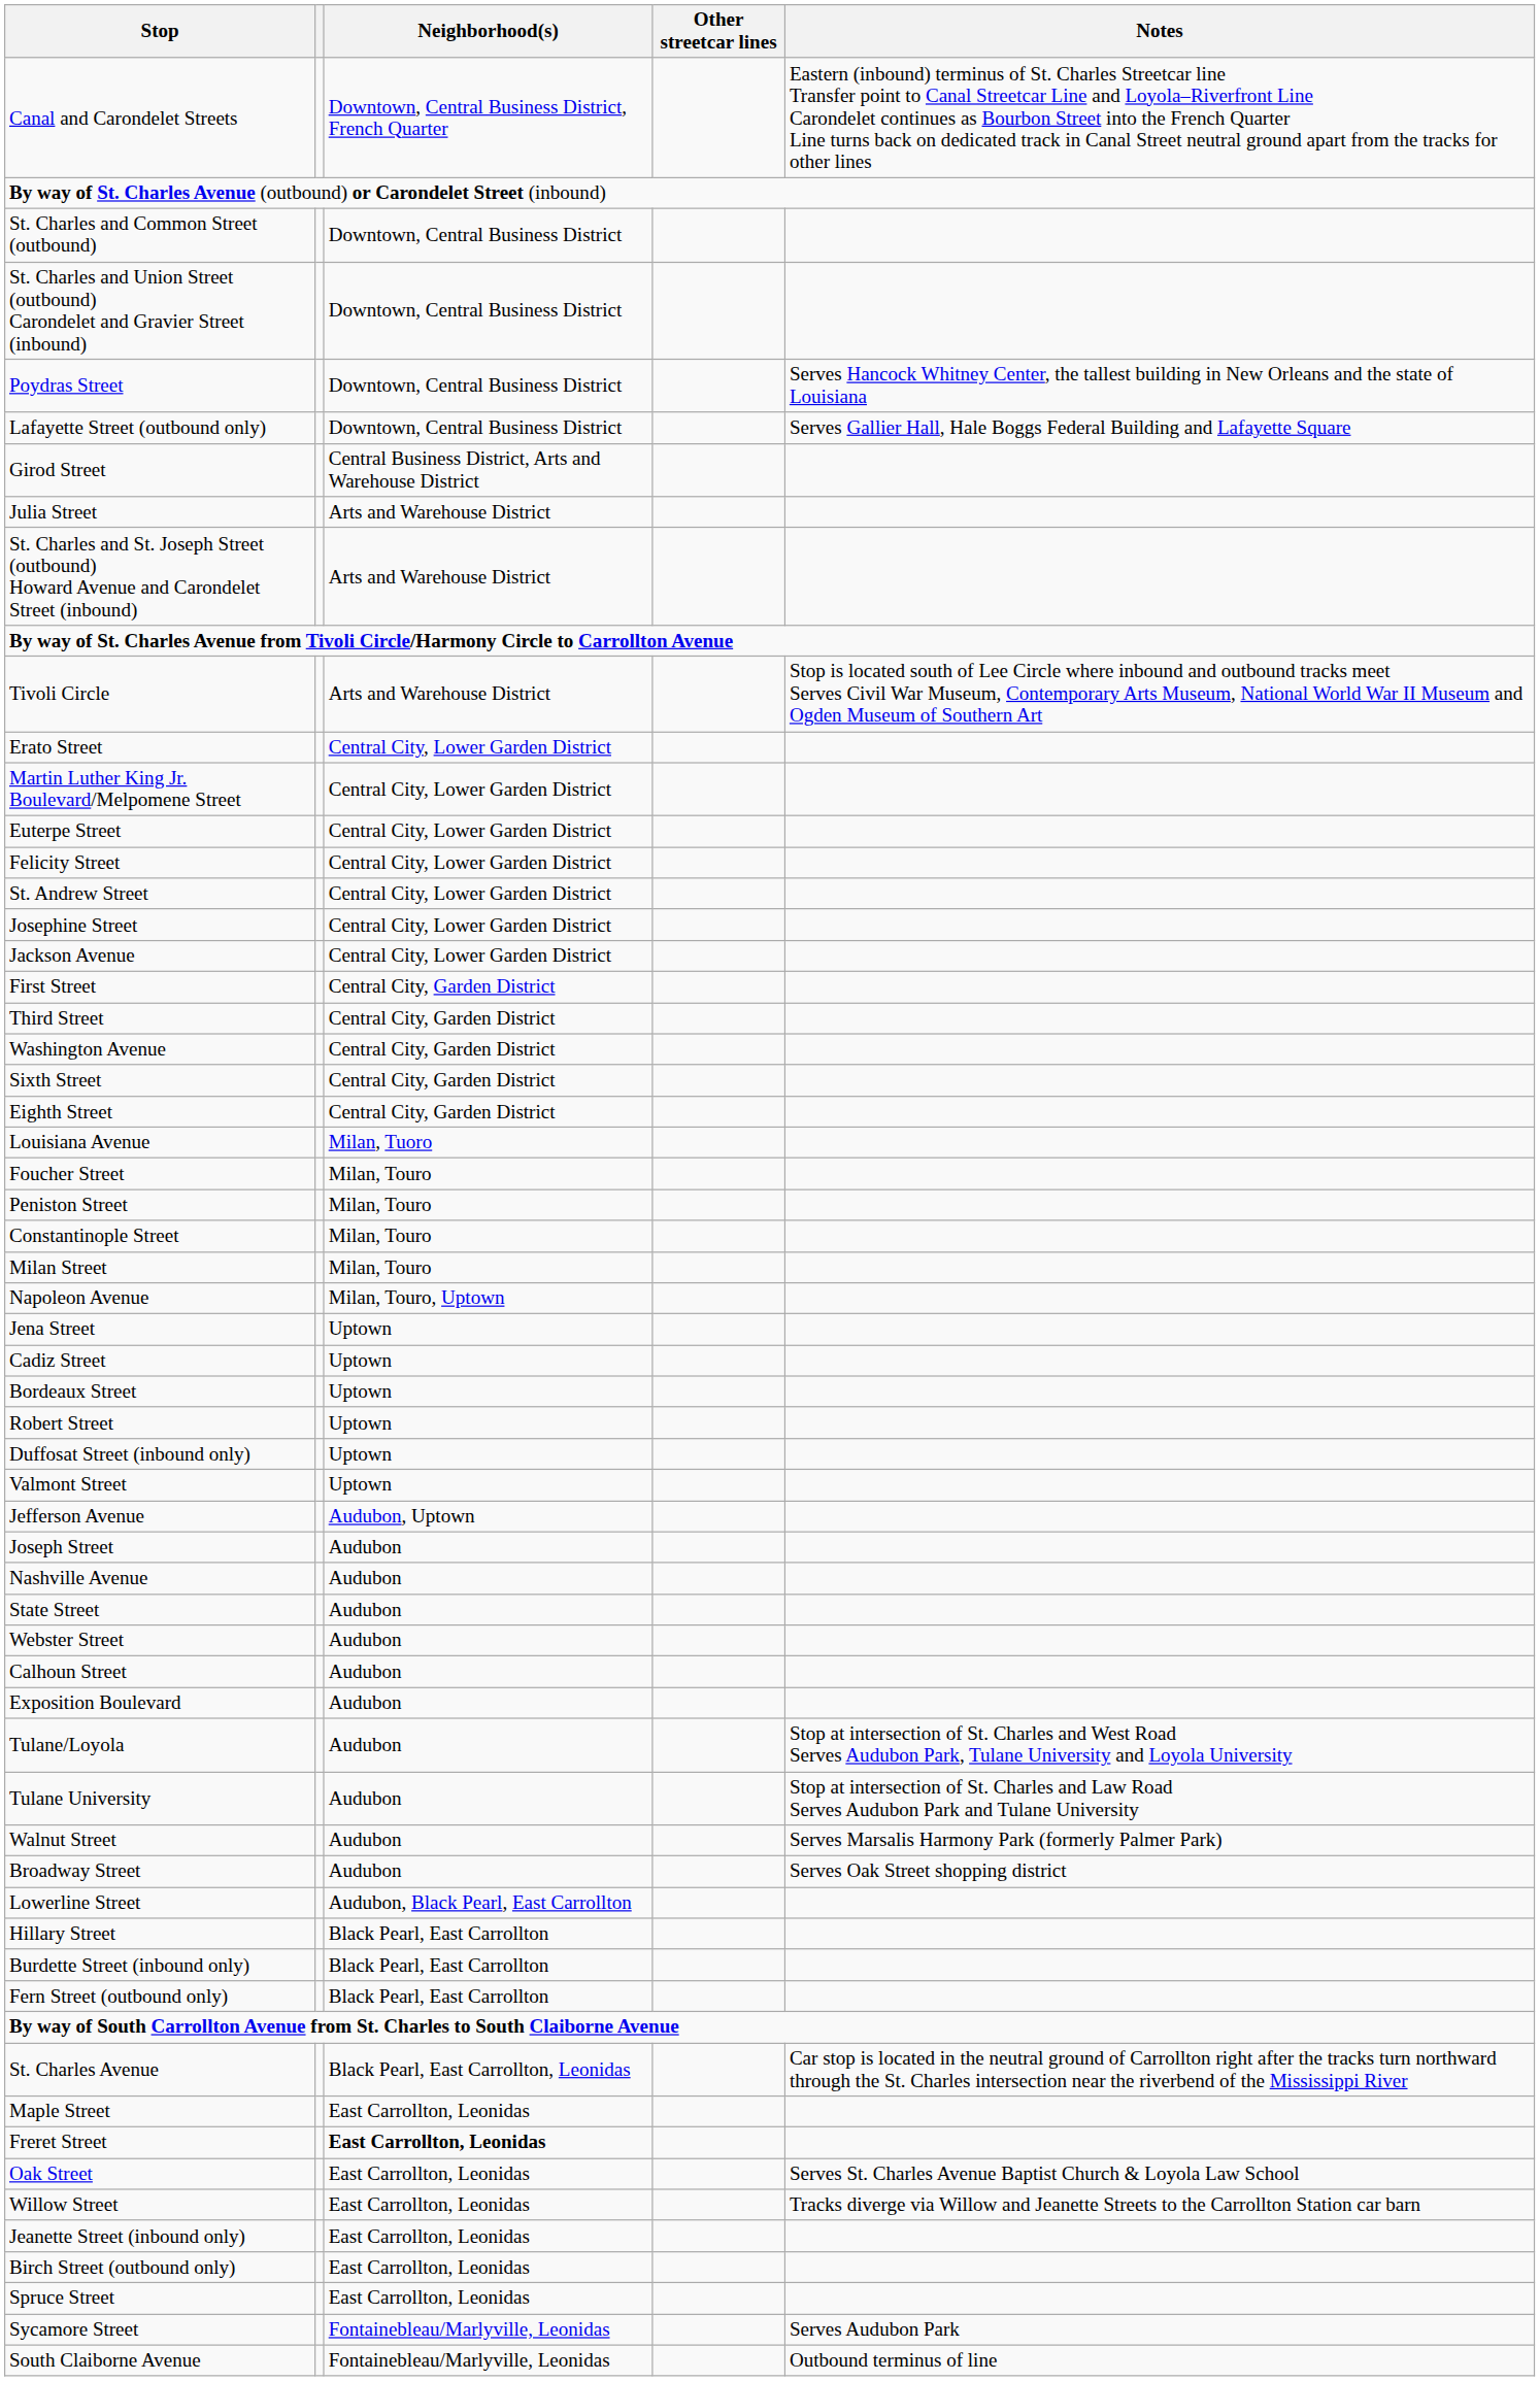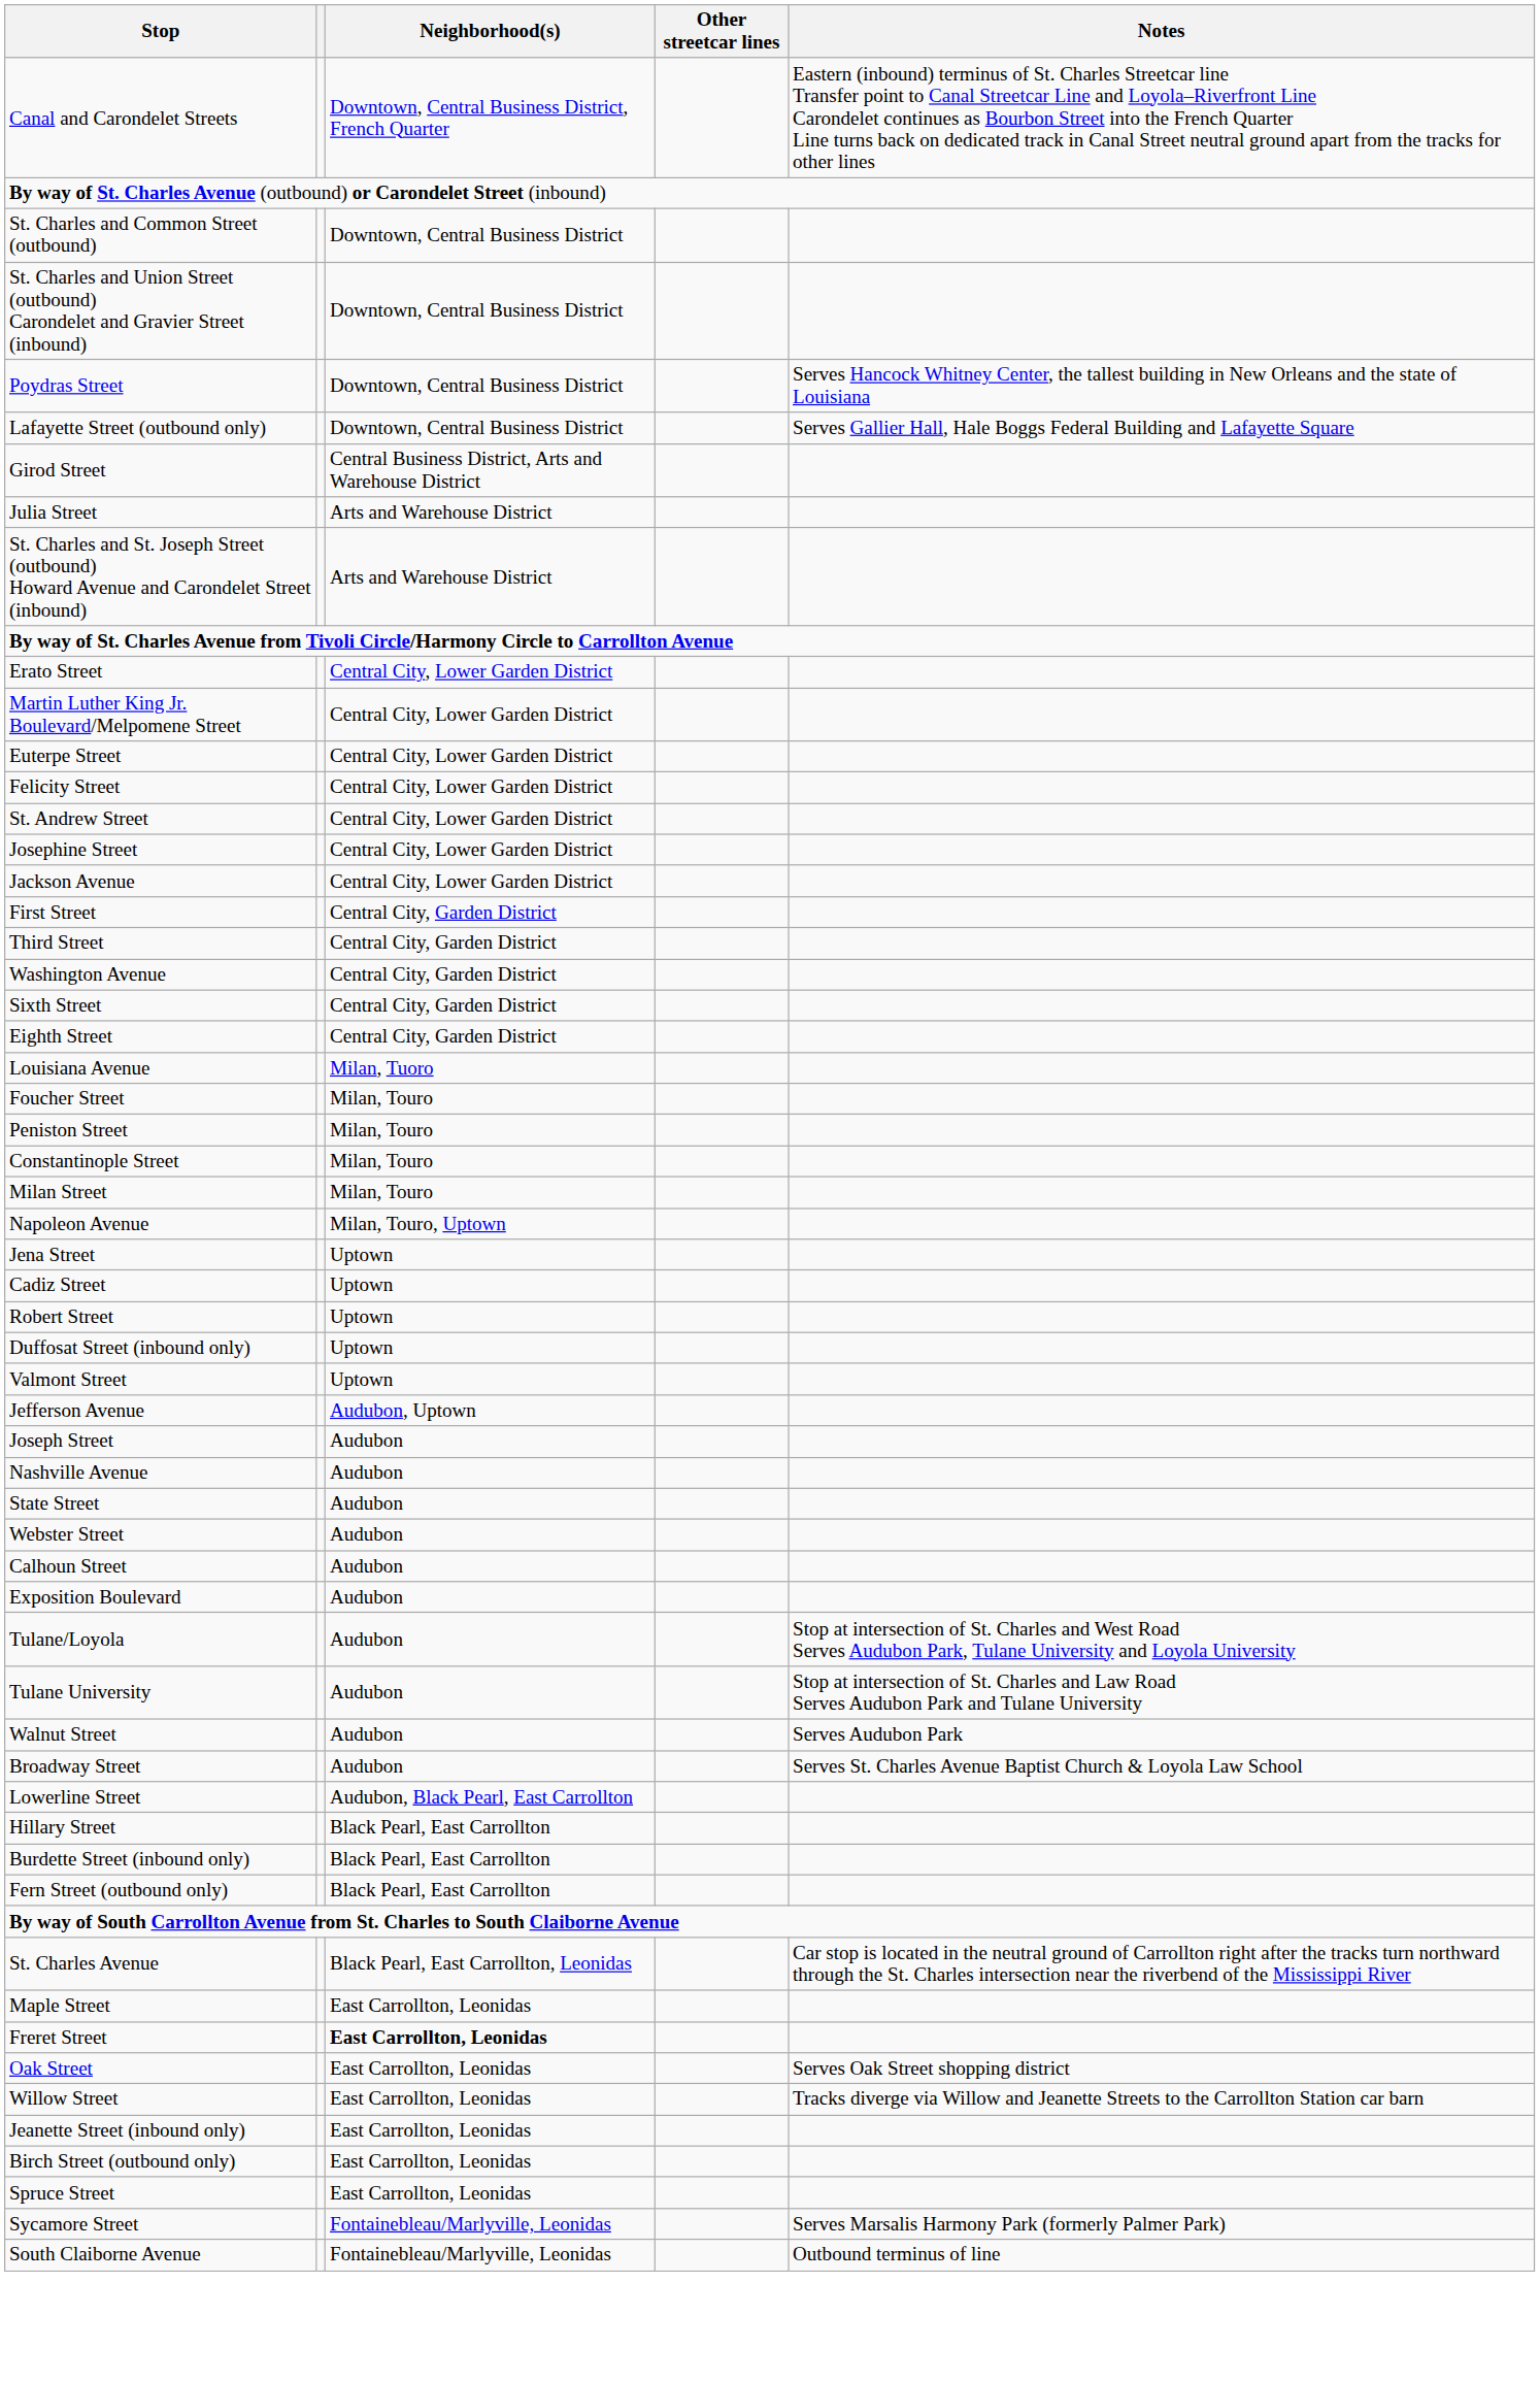- row: Tivoli Circle | Arts and Warehouse District | Stop is located south of Lee Circle where inbound and outbound tracks meet Serves Civil War Museum, Contemporary Arts Museum, National World War II Museum and Ogden Museum of Southern Art
- row: Bordeaux Street | Uptown
Walnut Street | Notes: Serves Marsalis Harmony Park (formerly Palmer Park) -> Serves Audubon Park
Broadway Street | Notes: Serves Oak Street shopping district -> Serves St. Charles Avenue Baptist Church & Loyola Law School
Oak Street | Notes: Serves St. Charles Avenue Baptist Church & Loyola Law School -> Serves Oak Street shopping district
Sycamore Street | Notes: Serves Audubon Park -> Serves Marsalis Harmony Park (formerly Palmer Park)
